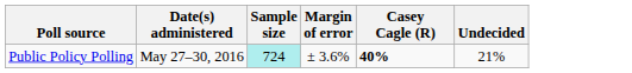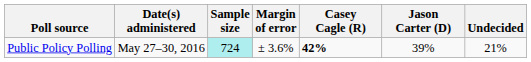+ column: Jason Carter (D) | 39%
Public Policy Polling | Casey Cagle (R): 40% -> 42%
